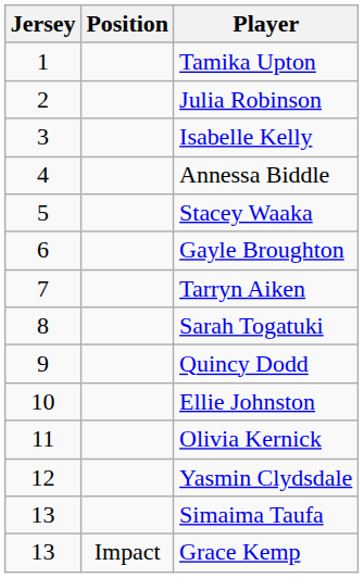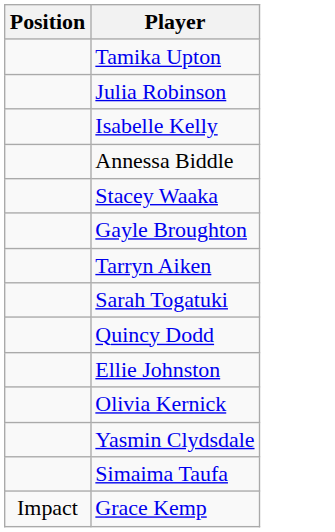- column: Jersey | 1 | 2 | 3 | 4 | 5 | 6 | 7 | 8 | 9 | 10 | 11 | 12 | 13 | 13
